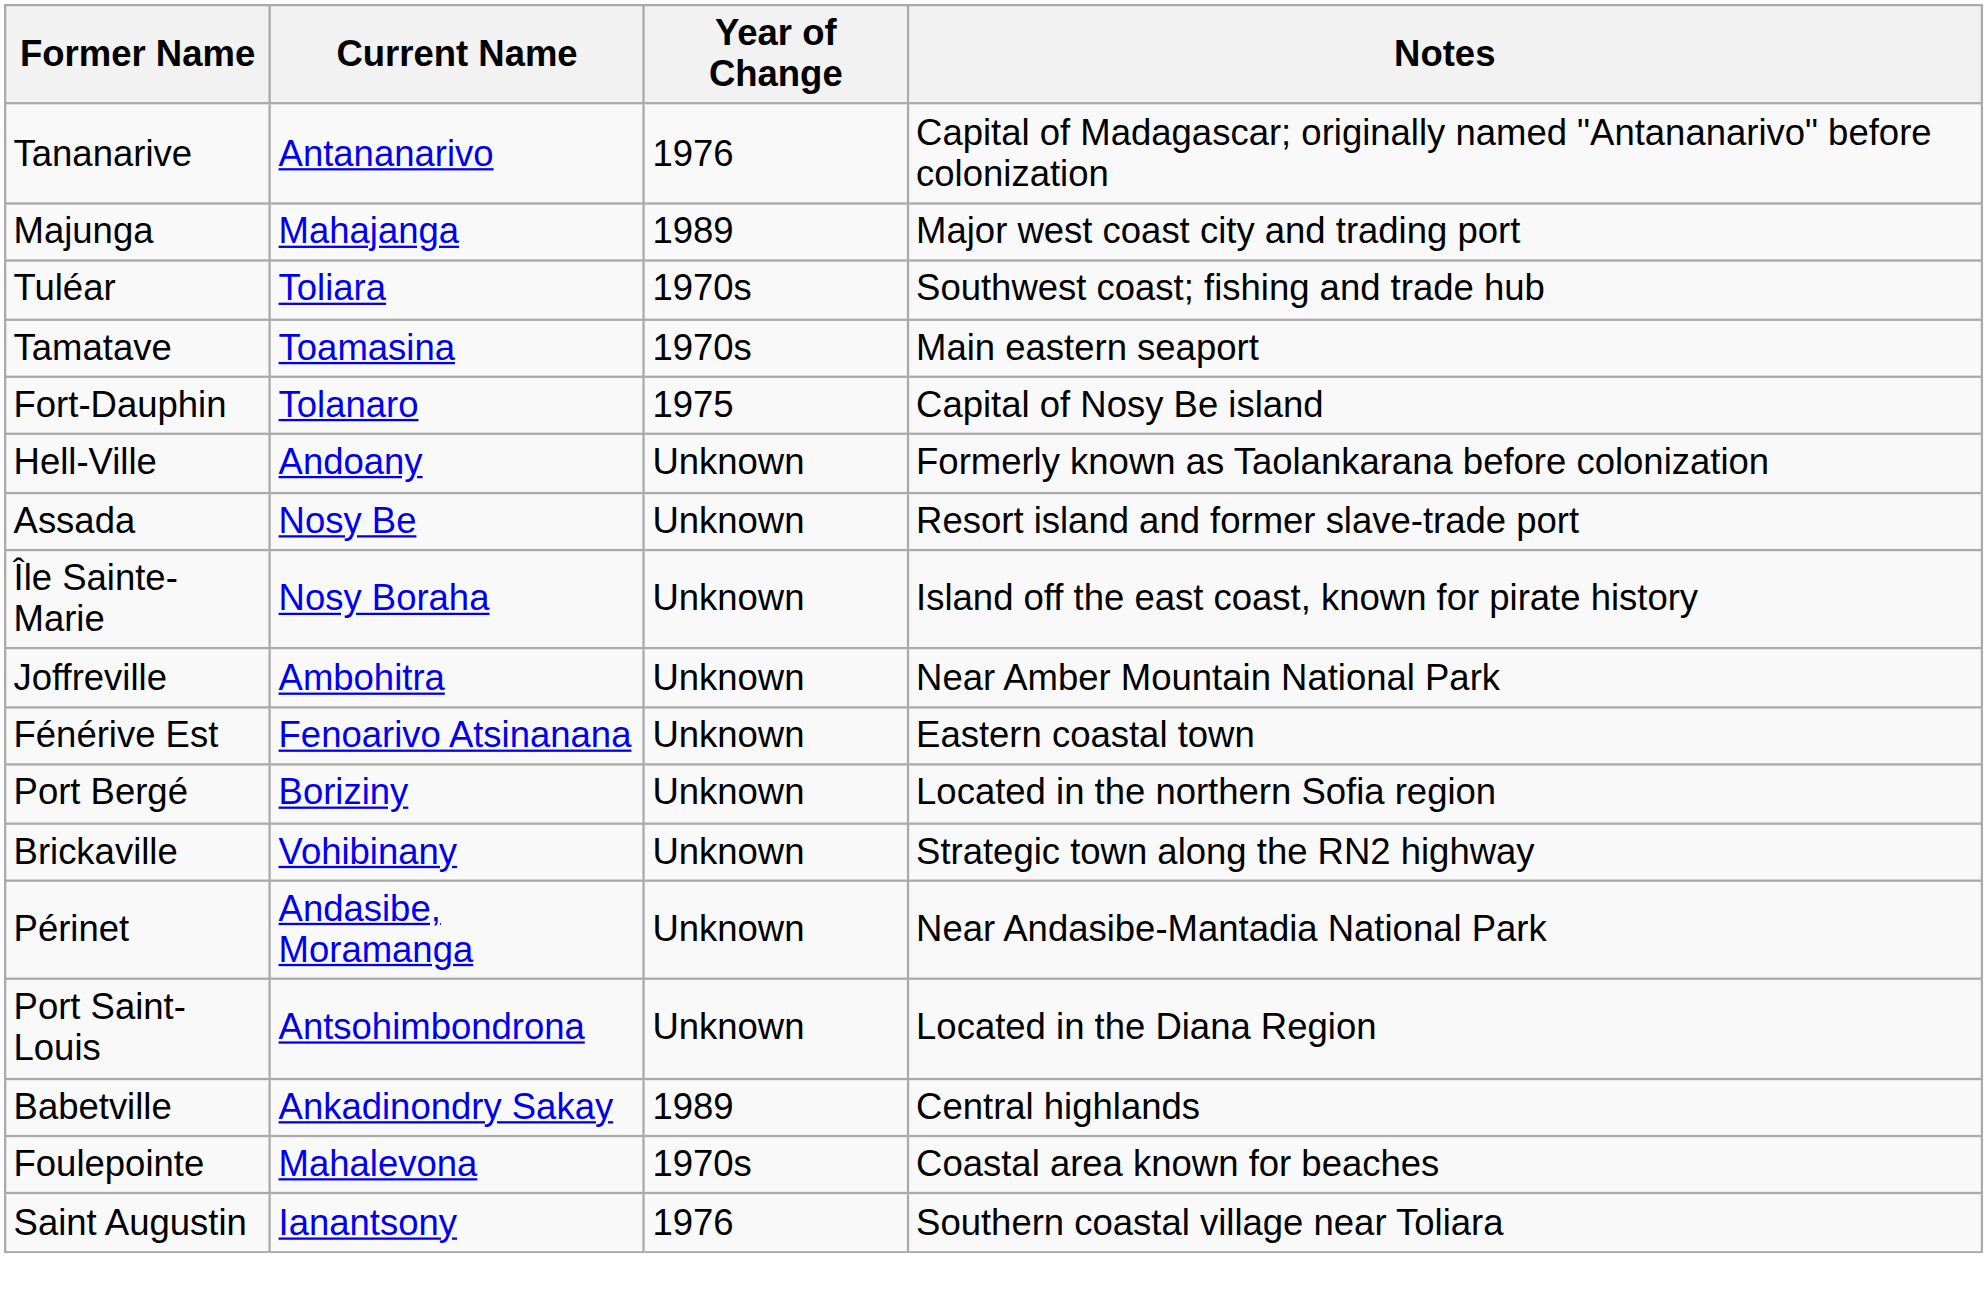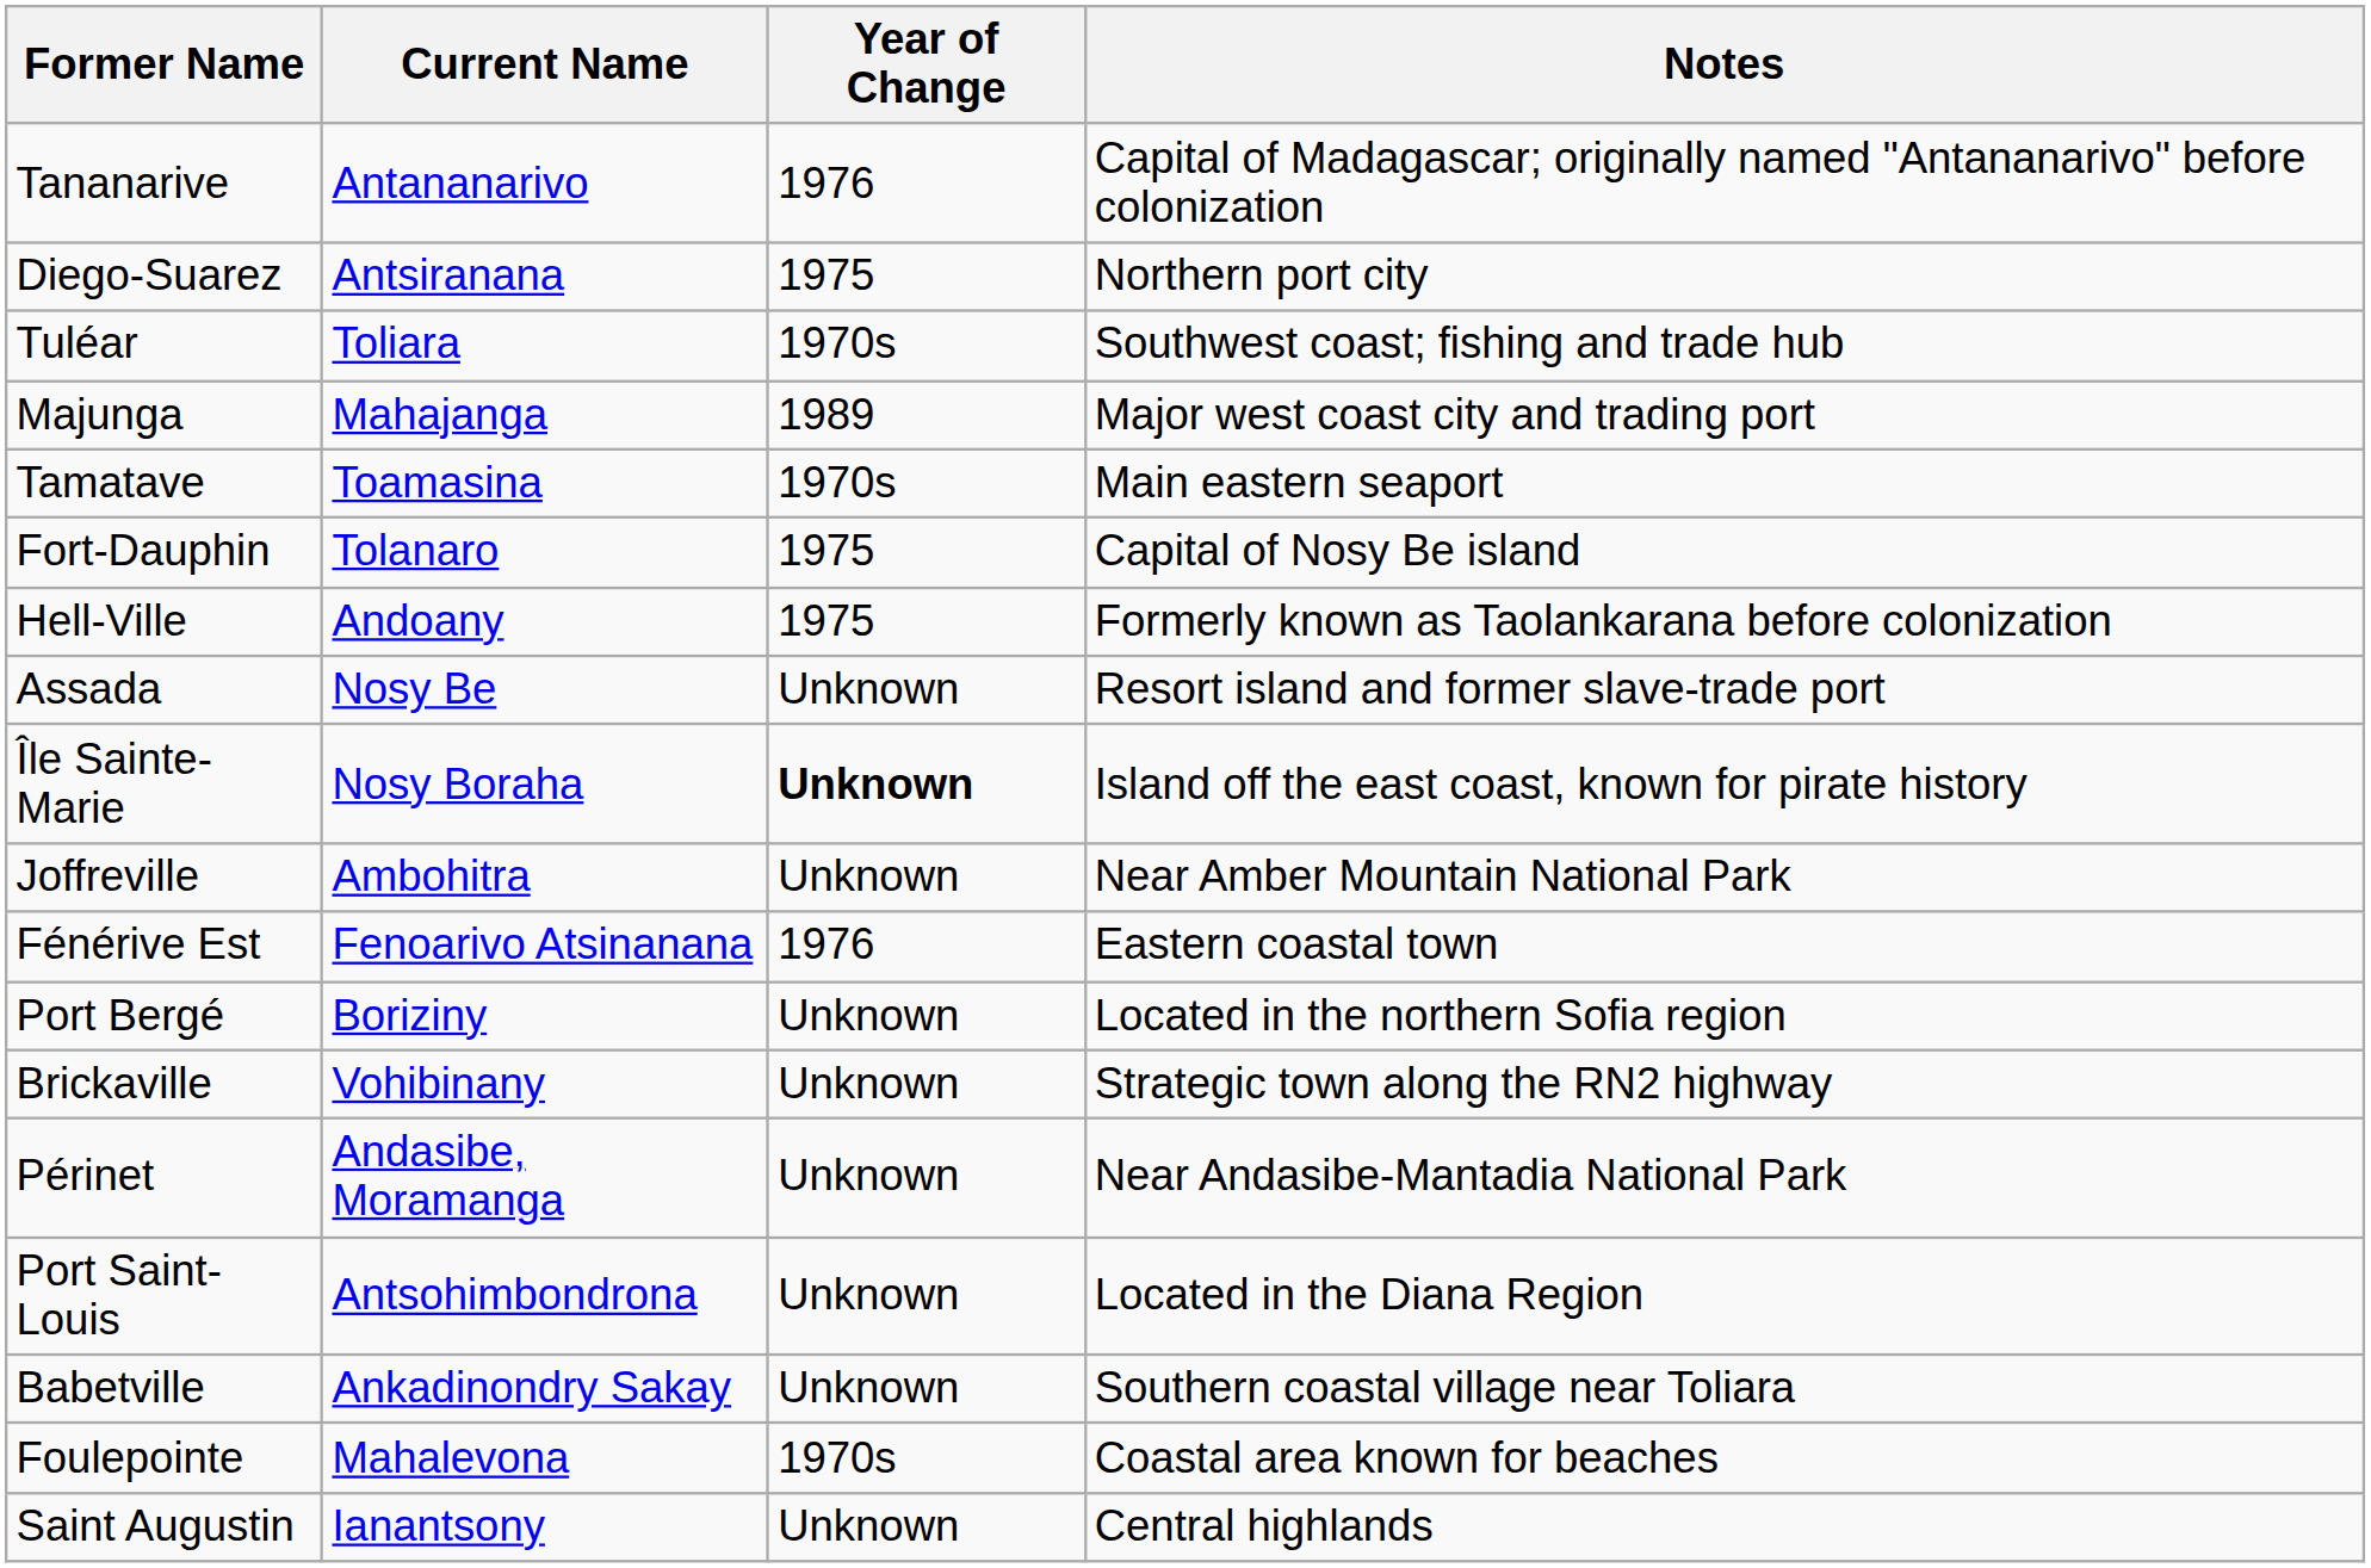+ row: Diego-Suarez | Antsiranana | 1975 | Northern port city
rows swapped: Majunga <-> Tuléar
Hell-Ville | Year of Change: Unknown -> 1975
Île Sainte-Marie | Year of Change: normal -> bold
Fénérive Est | Year of Change: Unknown -> 1976
Babetville | Year of Change: 1989 -> Unknown
Babetville | Notes: Central highlands -> Southern coastal village near Toliara
Saint Augustin | Year of Change: 1976 -> Unknown
Saint Augustin | Notes: Southern coastal village near Toliara -> Central highlands
